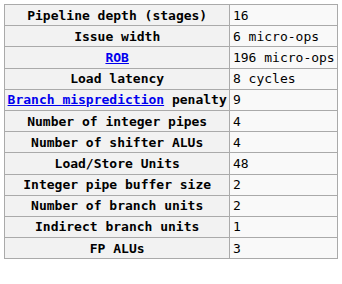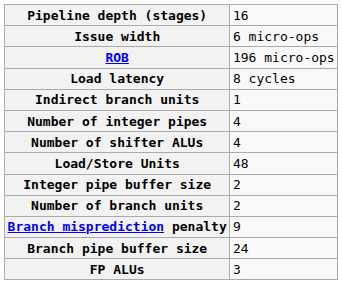rows swapped: Branch misprediction penalty <-> Indirect branch units
+ row: Branch pipe buffer size | 24
